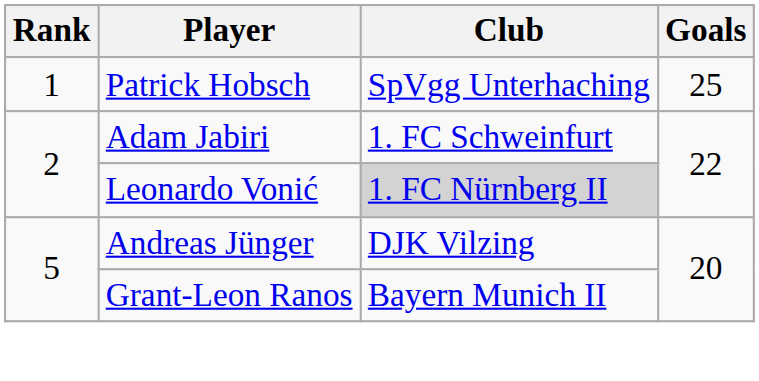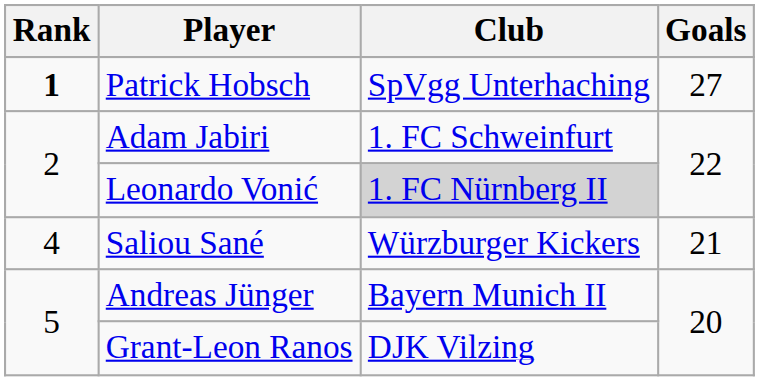Patrick Hobsch | Rank: normal -> bold
Patrick Hobsch | Goals: 25 -> 27
+ row: 4 | Saliou Sané | Würzburger Kickers | 21
Andreas Jünger | Club: DJK Vilzing -> Bayern Munich II
Grant-Leon Ranos | Club: Bayern Munich II -> DJK Vilzing
